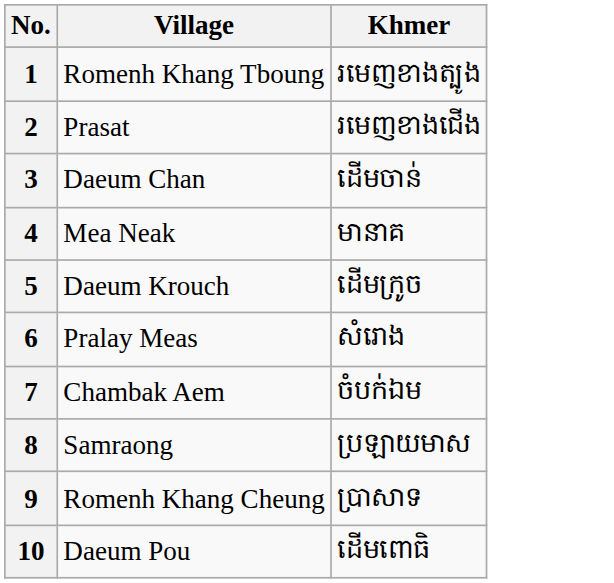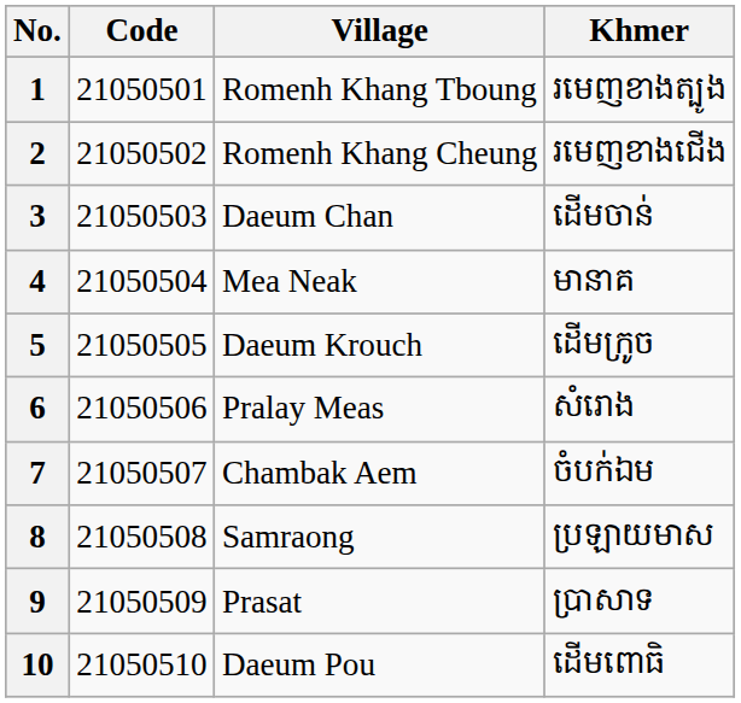+ column: Code | 21050501 | 21050502 | 21050503 | 21050504 | 21050505 | 21050506 | 21050507 | 21050508 | 21050509 | 21050510
2 | Village: Prasat -> Romenh Khang Cheung
9 | Village: Romenh Khang Cheung -> Prasat
